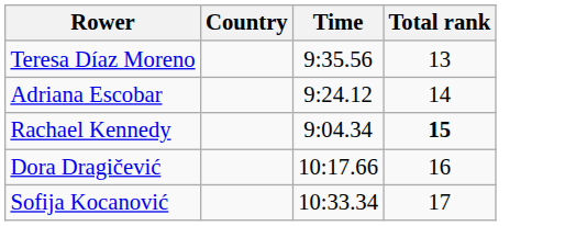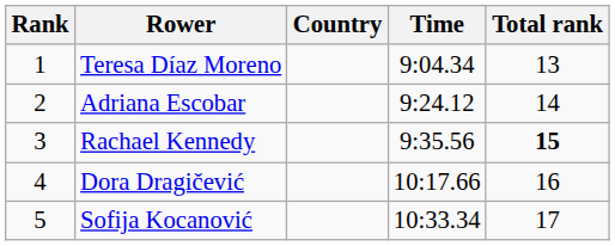+ column: Rank | 1 | 2 | 3 | 4 | 5
Teresa Díaz Moreno | Time: 9:35.56 -> 9:04.34
Rachael Kennedy | Time: 9:04.34 -> 9:35.56
